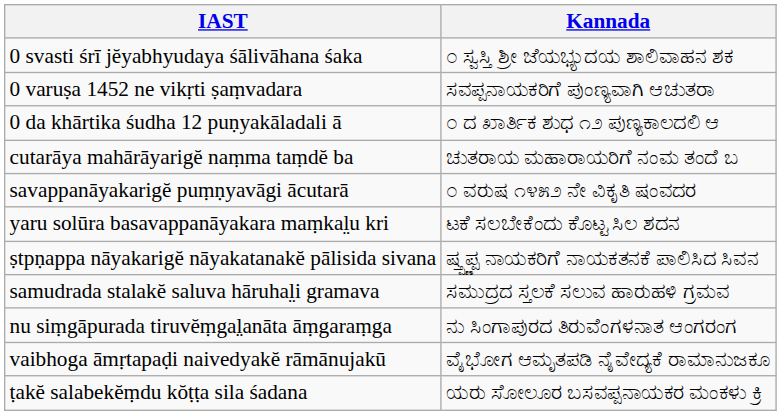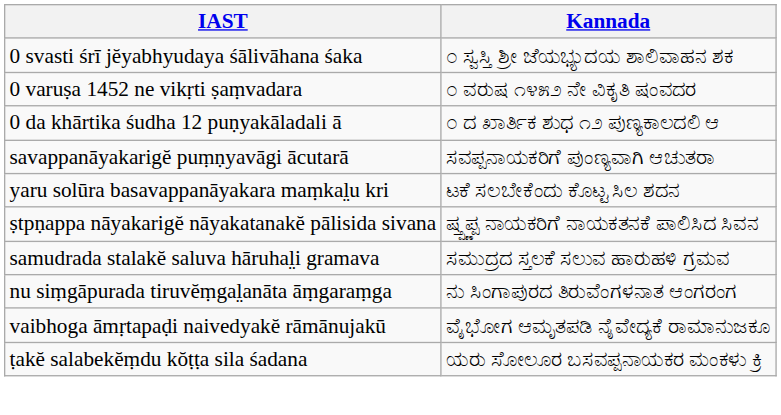0 varuṣa 1452 ne vikṛti ṣaṃvadara | Kannada: ಸವಪ್ಪನಾಯಕರಿಗೆ ಪುಂಣ್ಯವಾಗಿ ಆಚುತರಾ -> ೦ ವರುಷ ೧೪೫೨ ನೇ ವಿಕೃತಿ ಷಂವದರ
- row: cutarāya mahārāyarigĕ naṃma taṃdĕ ba | ಚುತರಾಯ ಮಹಾರಾಯರಿಗೆ ನಂಮ ತಂದೆ ಬ
savappanāyakarigĕ puṃṇyavāgi ācutarā | Kannada: ೦ ವರುಷ ೧೪೫೨ ನೇ ವಿಕೃತಿ ಷಂವದರ -> ಸವಪ್ಪನಾಯಕರಿಗೆ ಪುಂಣ್ಯವಾಗಿ ಆಚುತರಾ
